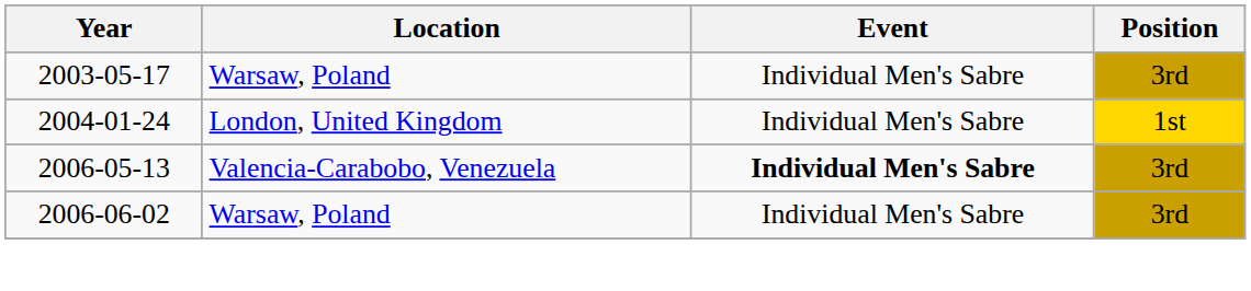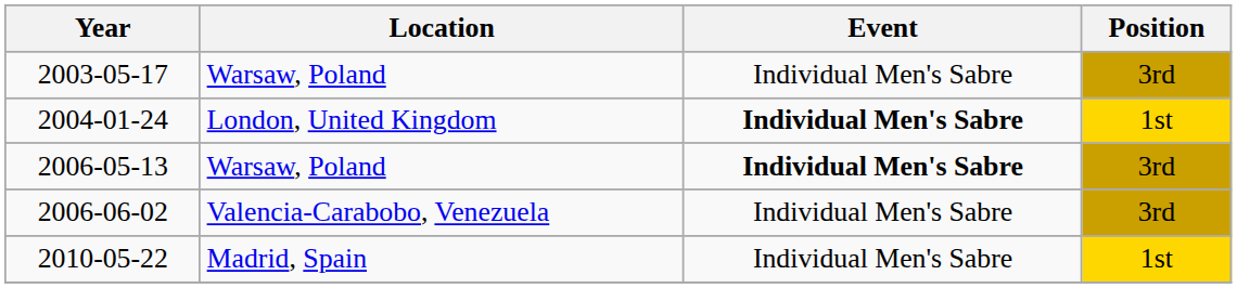2004-01-24 | Event: normal -> bold
2006-05-13 | Location: Valencia-Carabobo, Venezuela -> Warsaw, Poland
2006-06-02 | Location: Warsaw, Poland -> Valencia-Carabobo, Venezuela
+ row: 2010-05-22 | Madrid, Spain | Individual Men's Sabre | 1st
